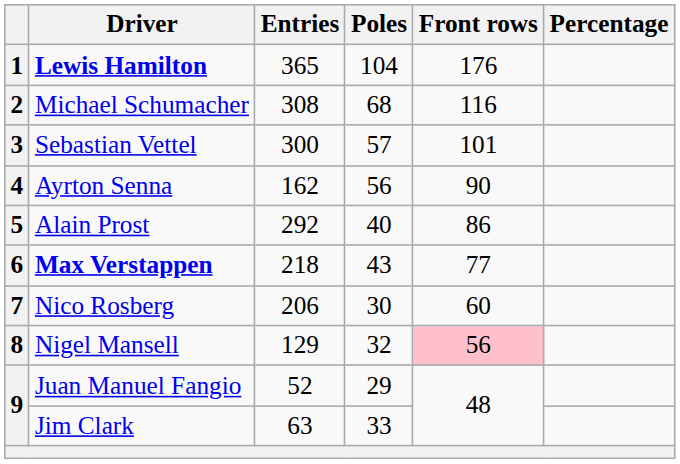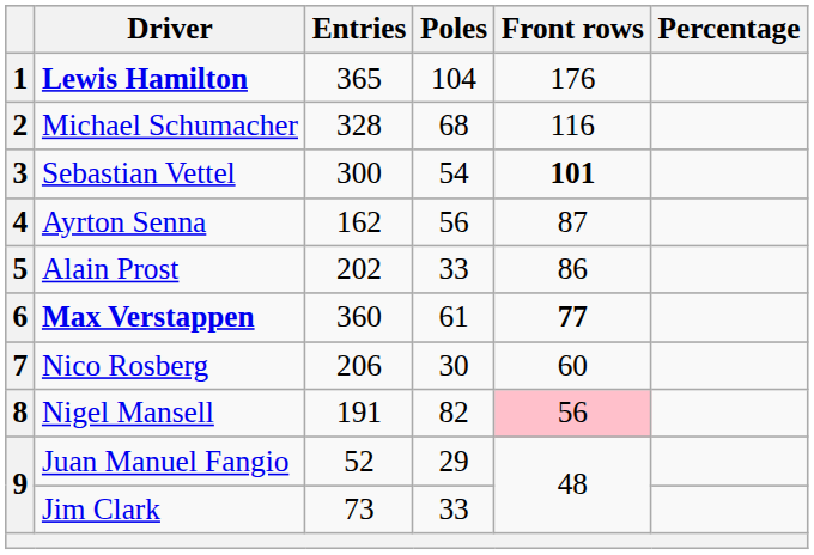2 | Entries: 308 -> 328
3 | Poles: 57 -> 54
3 | Front rows: normal -> bold
4 | Front rows: 90 -> 87
5 | Entries: 292 -> 202
5 | Poles: 40 -> 33
6 | Entries: 218 -> 360
6 | Poles: 43 -> 61
6 | Front rows: normal -> bold
8 | Entries: 129 -> 191
8 | Poles: 32 -> 82
9 / Jim Clark | Entries: 63 -> 73
